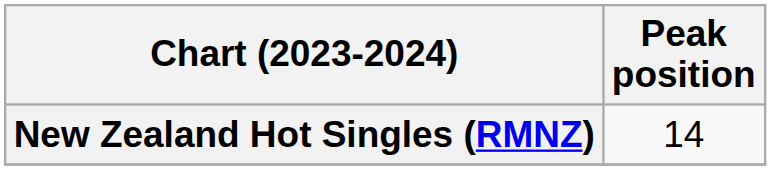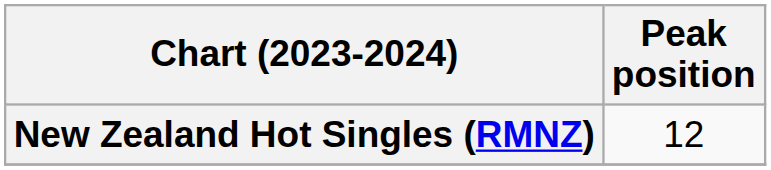New Zealand Hot Singles (RMNZ) | Peak position: 14 -> 12
